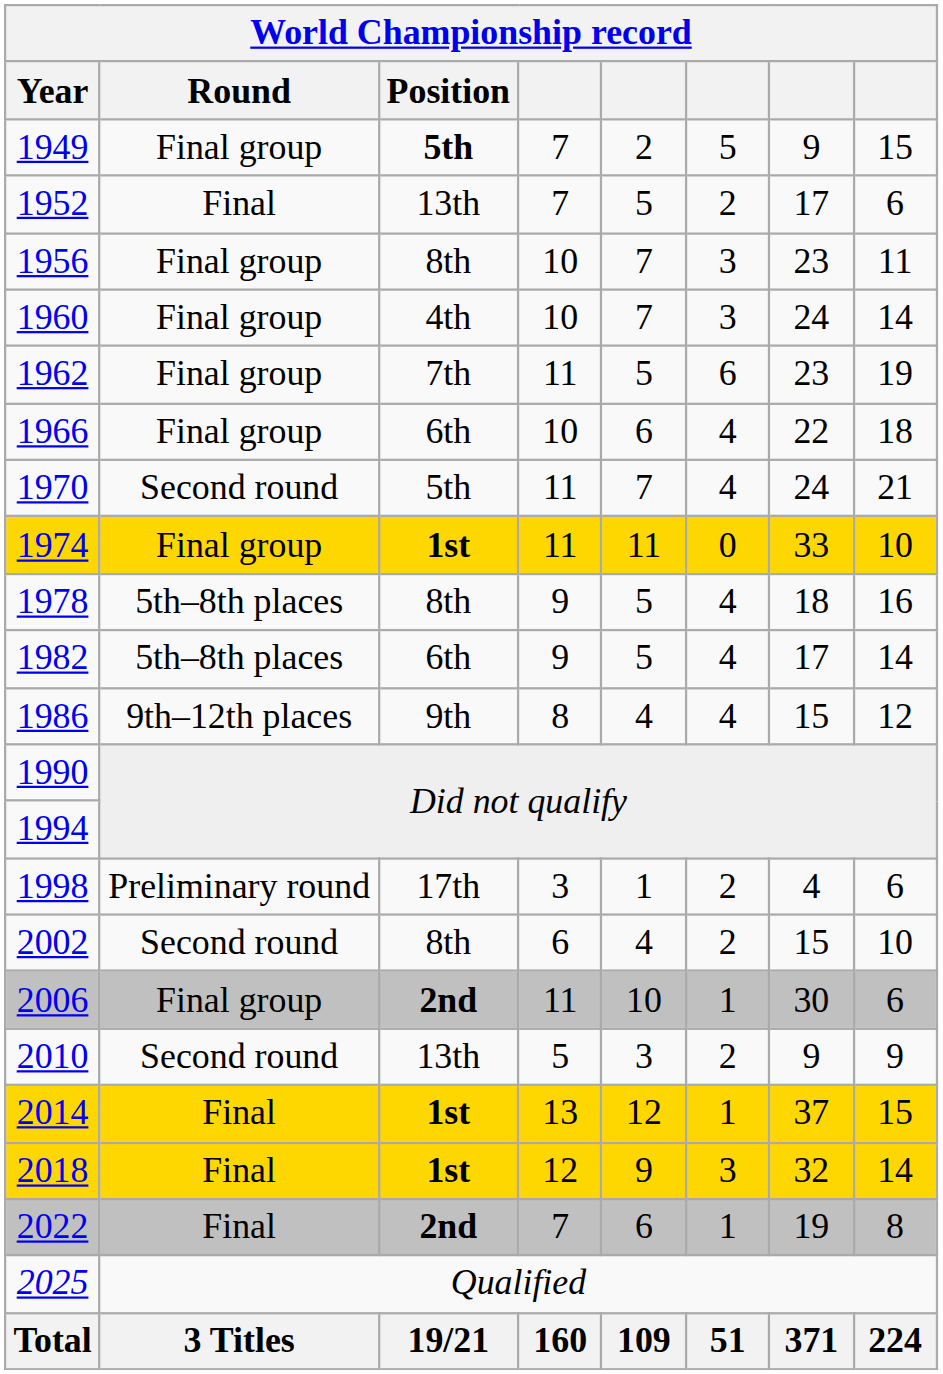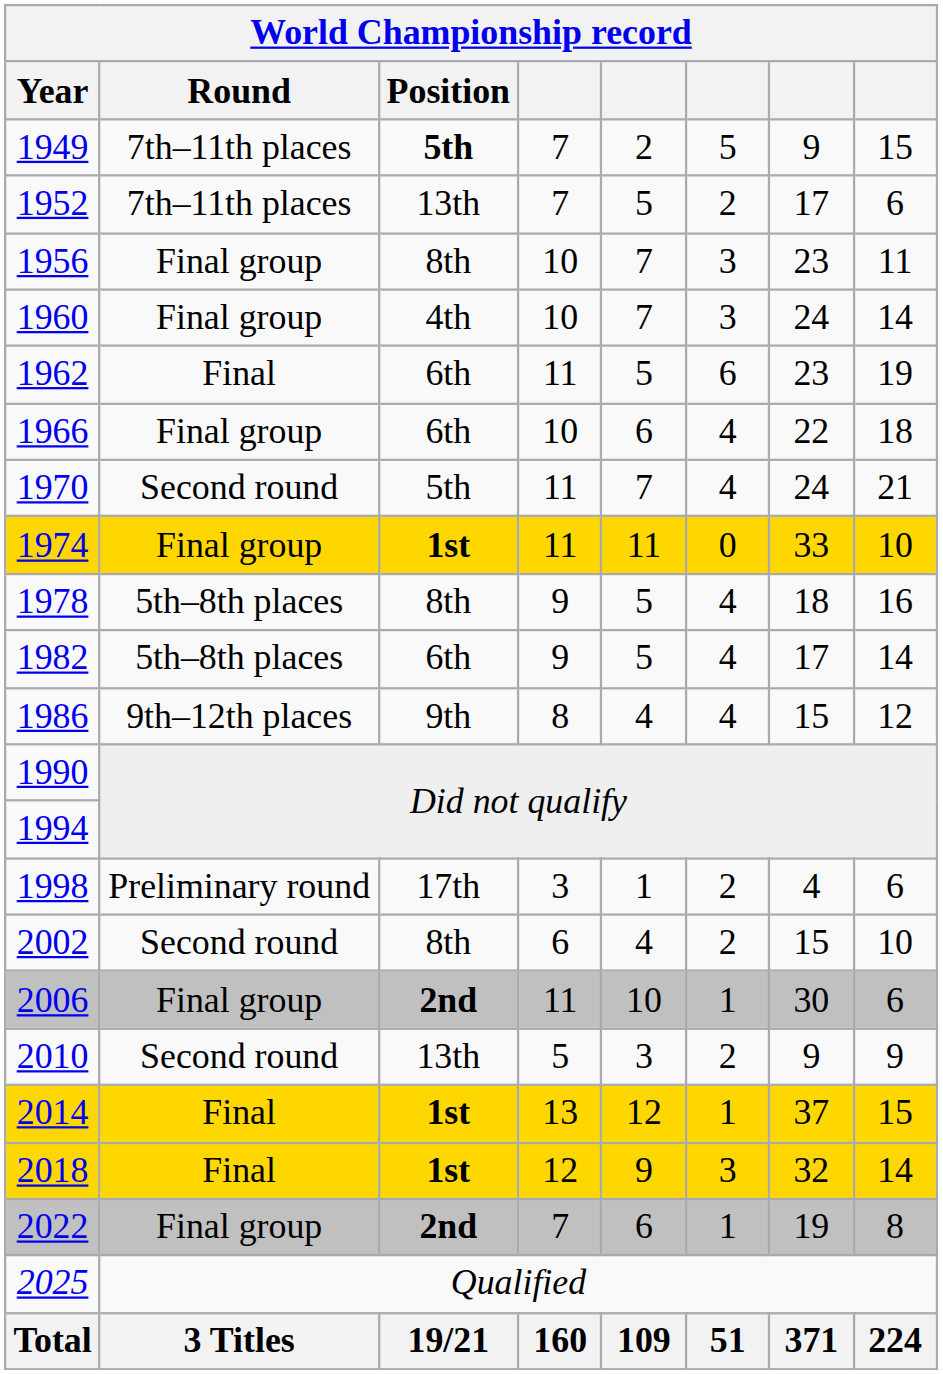1949 | Round: Final group -> 7th–11th places
1952 | Round: Final -> 7th–11th places
1962 | Round: Final group -> Final
1962 | Position: 7th -> 6th
2022 | Round: Final -> Final group
